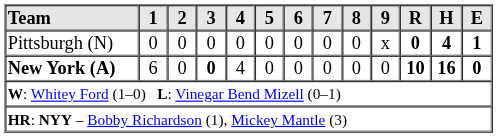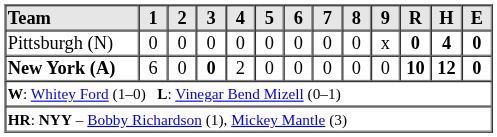Pittsburgh (N) | E: 1 -> 0
New York (A) | 4: 4 -> 2
New York (A) | H: 16 -> 12
